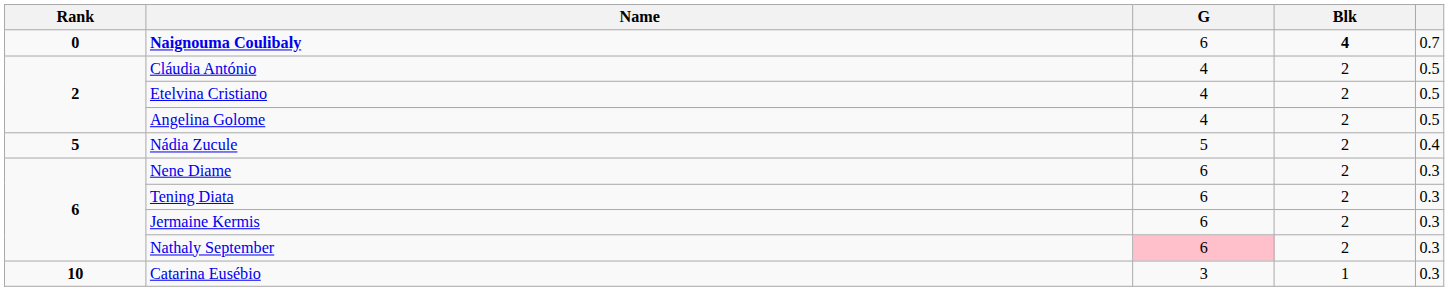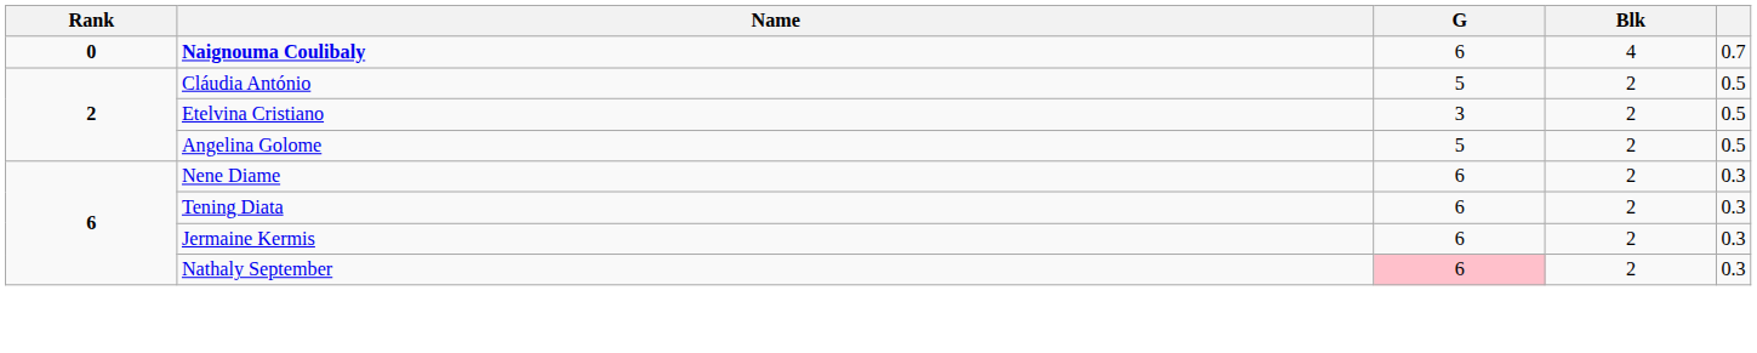Naignouma Coulibaly | Blk: bold -> normal
Cláudia António | G: 4 -> 5
Etelvina Cristiano | G: 4 -> 3
Angelina Golome | G: 4 -> 5
- row: 5 | Nádia Zucule | 5 | 2 | 0.4
- row: 10 | Catarina Eusébio | 3 | 1 | 0.3
